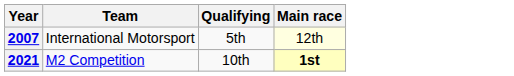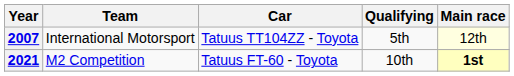+ column: Car | Tatuus TT104ZZ - Toyota | Tatuus FT-60 - Toyota
